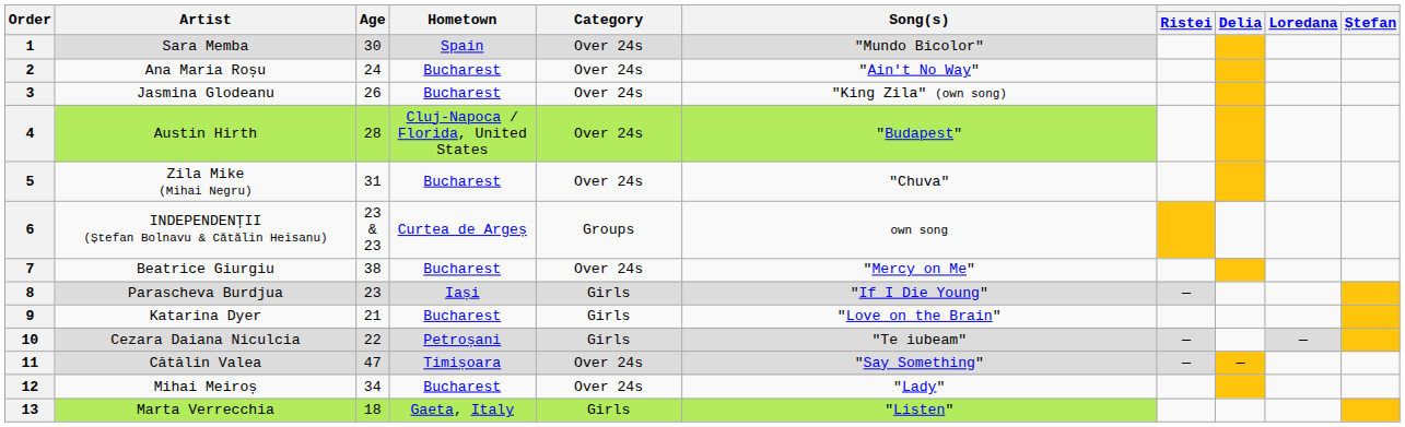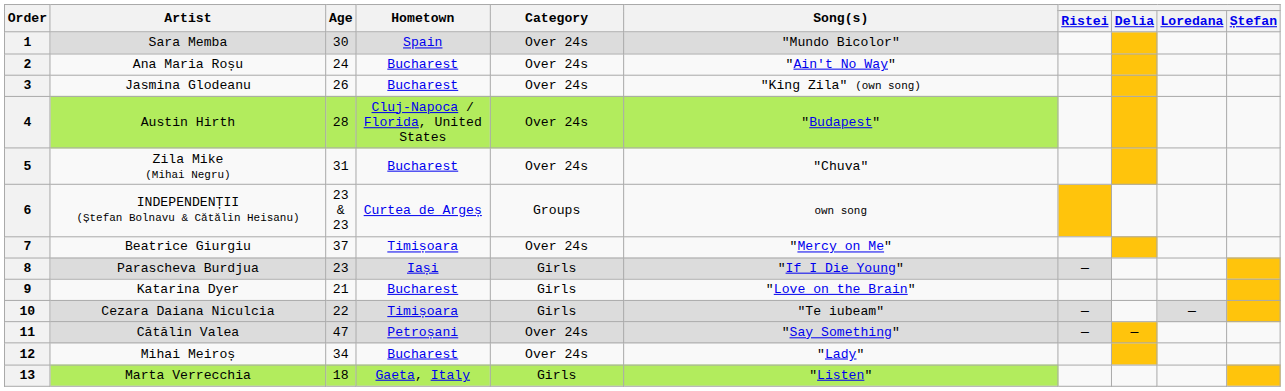7 | Age: 38 -> 37
7 | Hometown: Bucharest -> Timișoara
10 | Hometown: Petroșani -> Timișoara
11 | Hometown: Timișoara -> Petroșani
